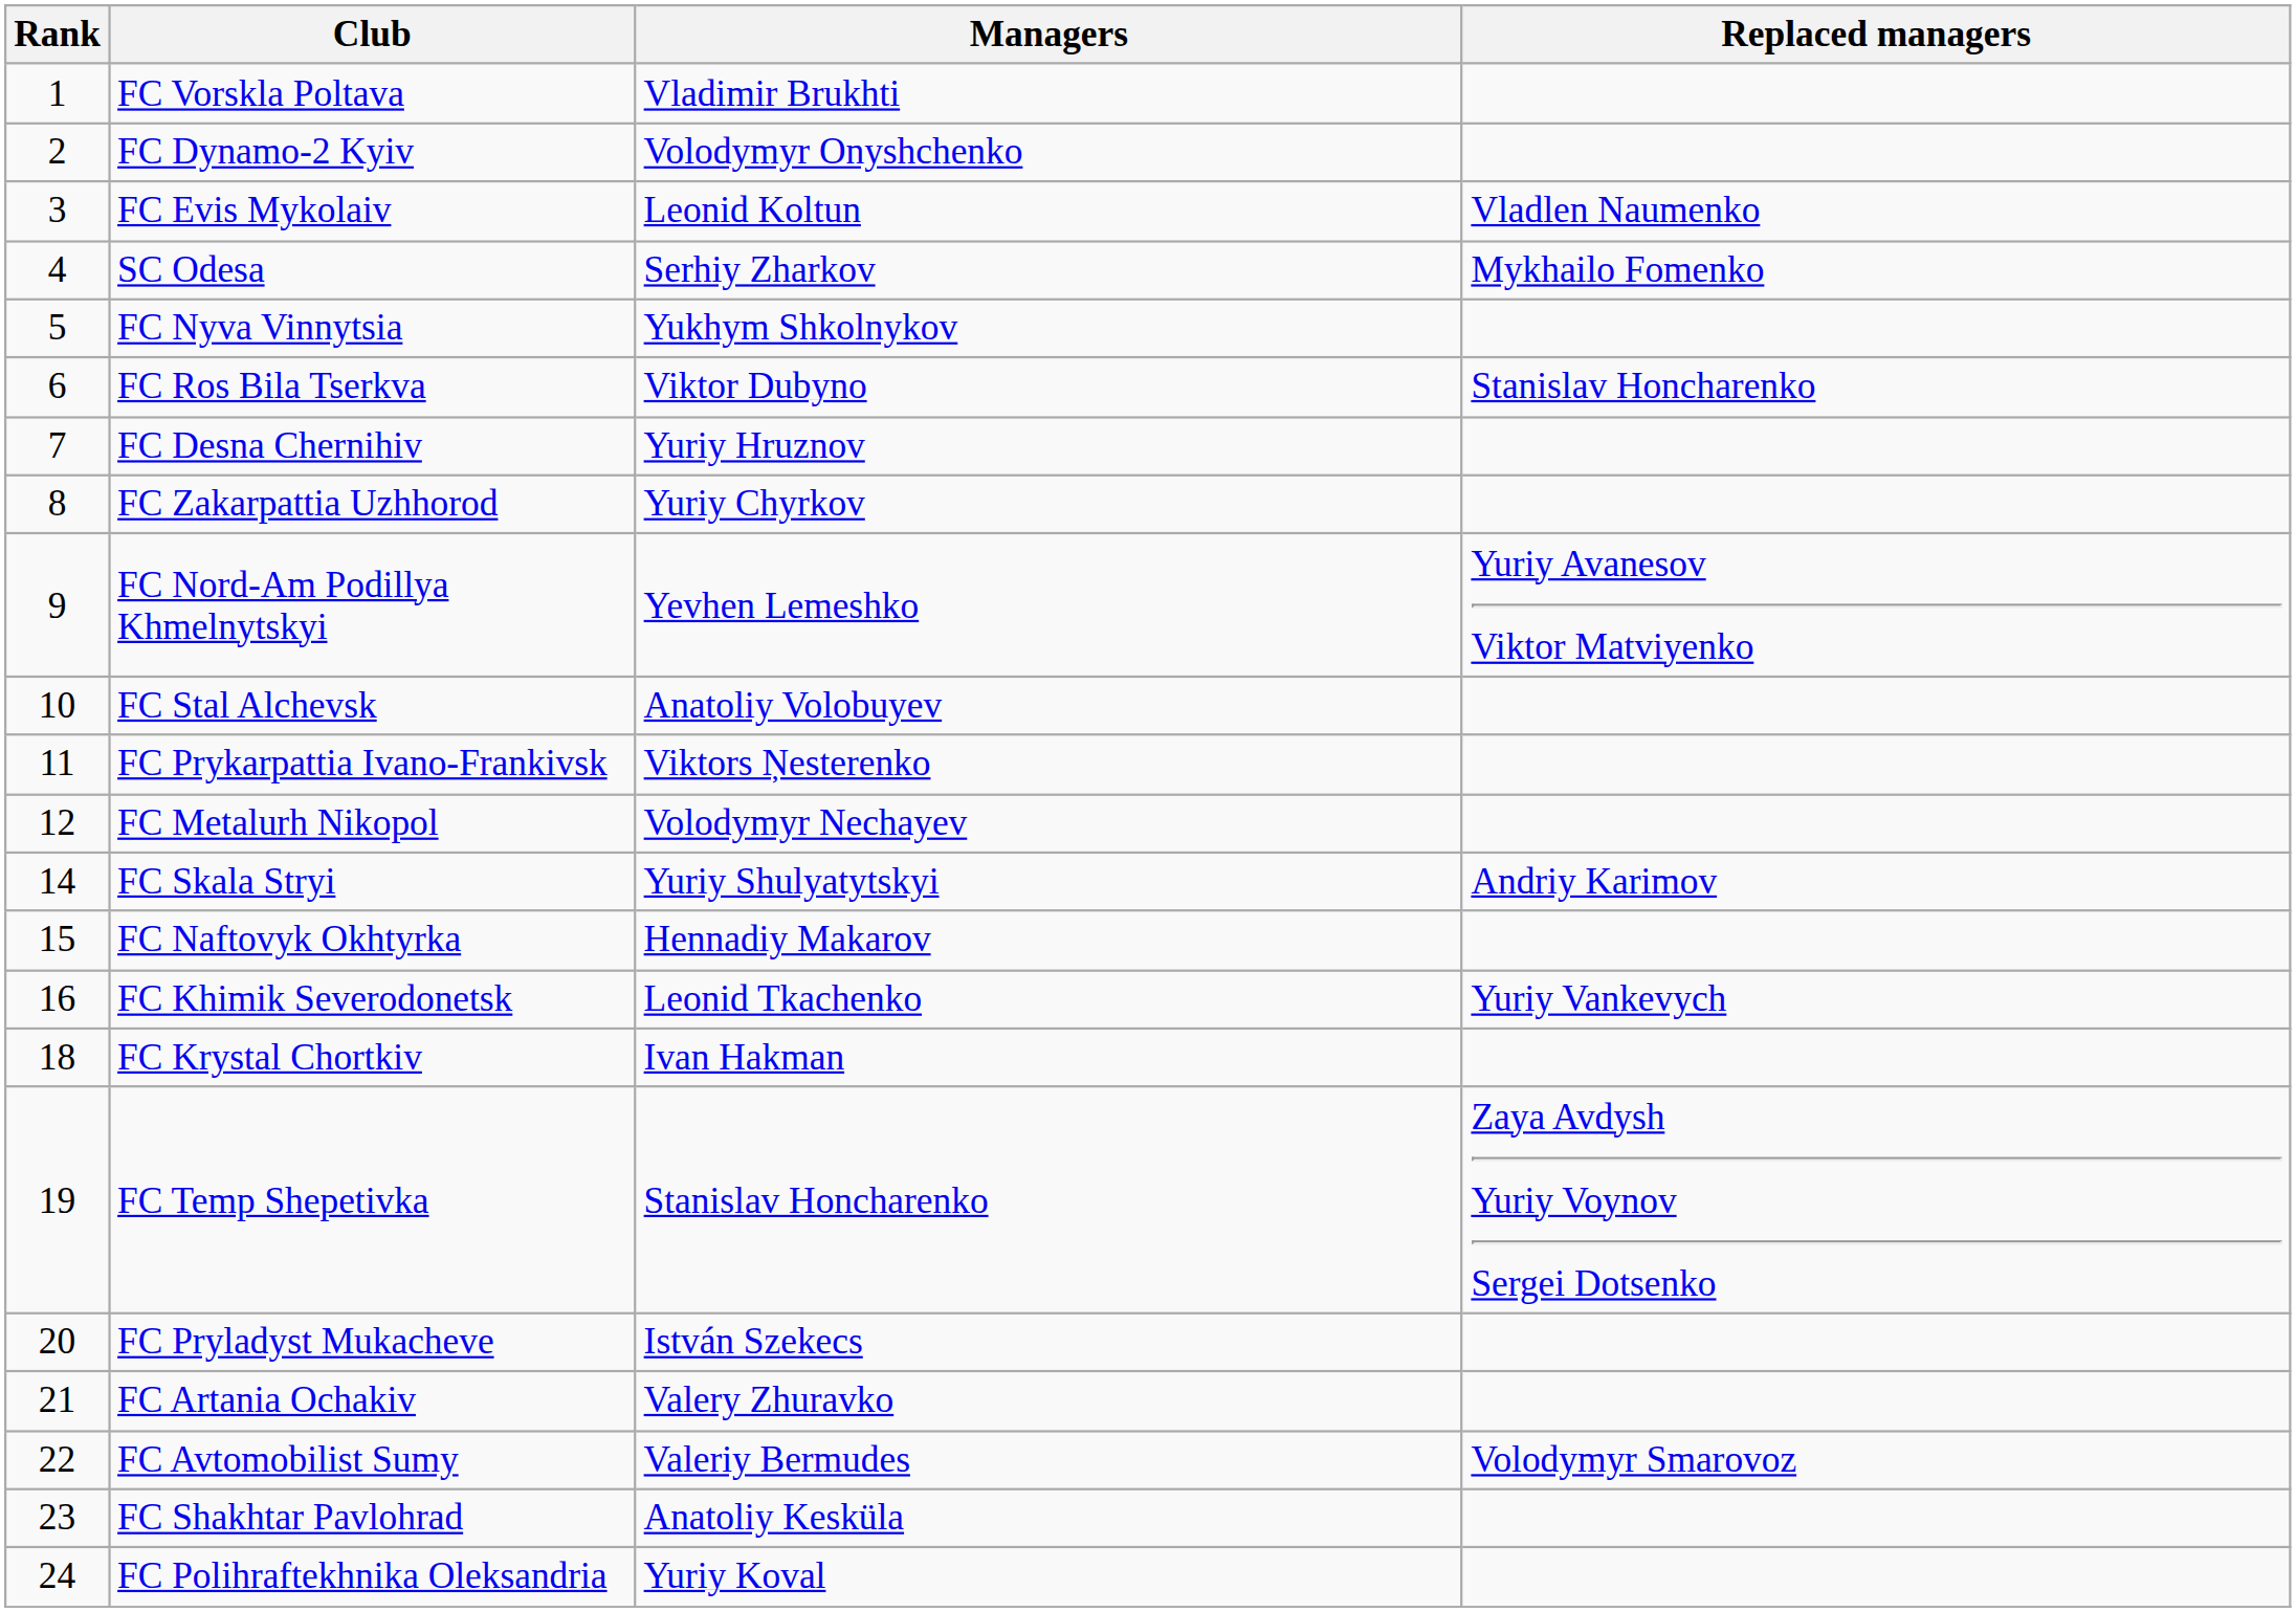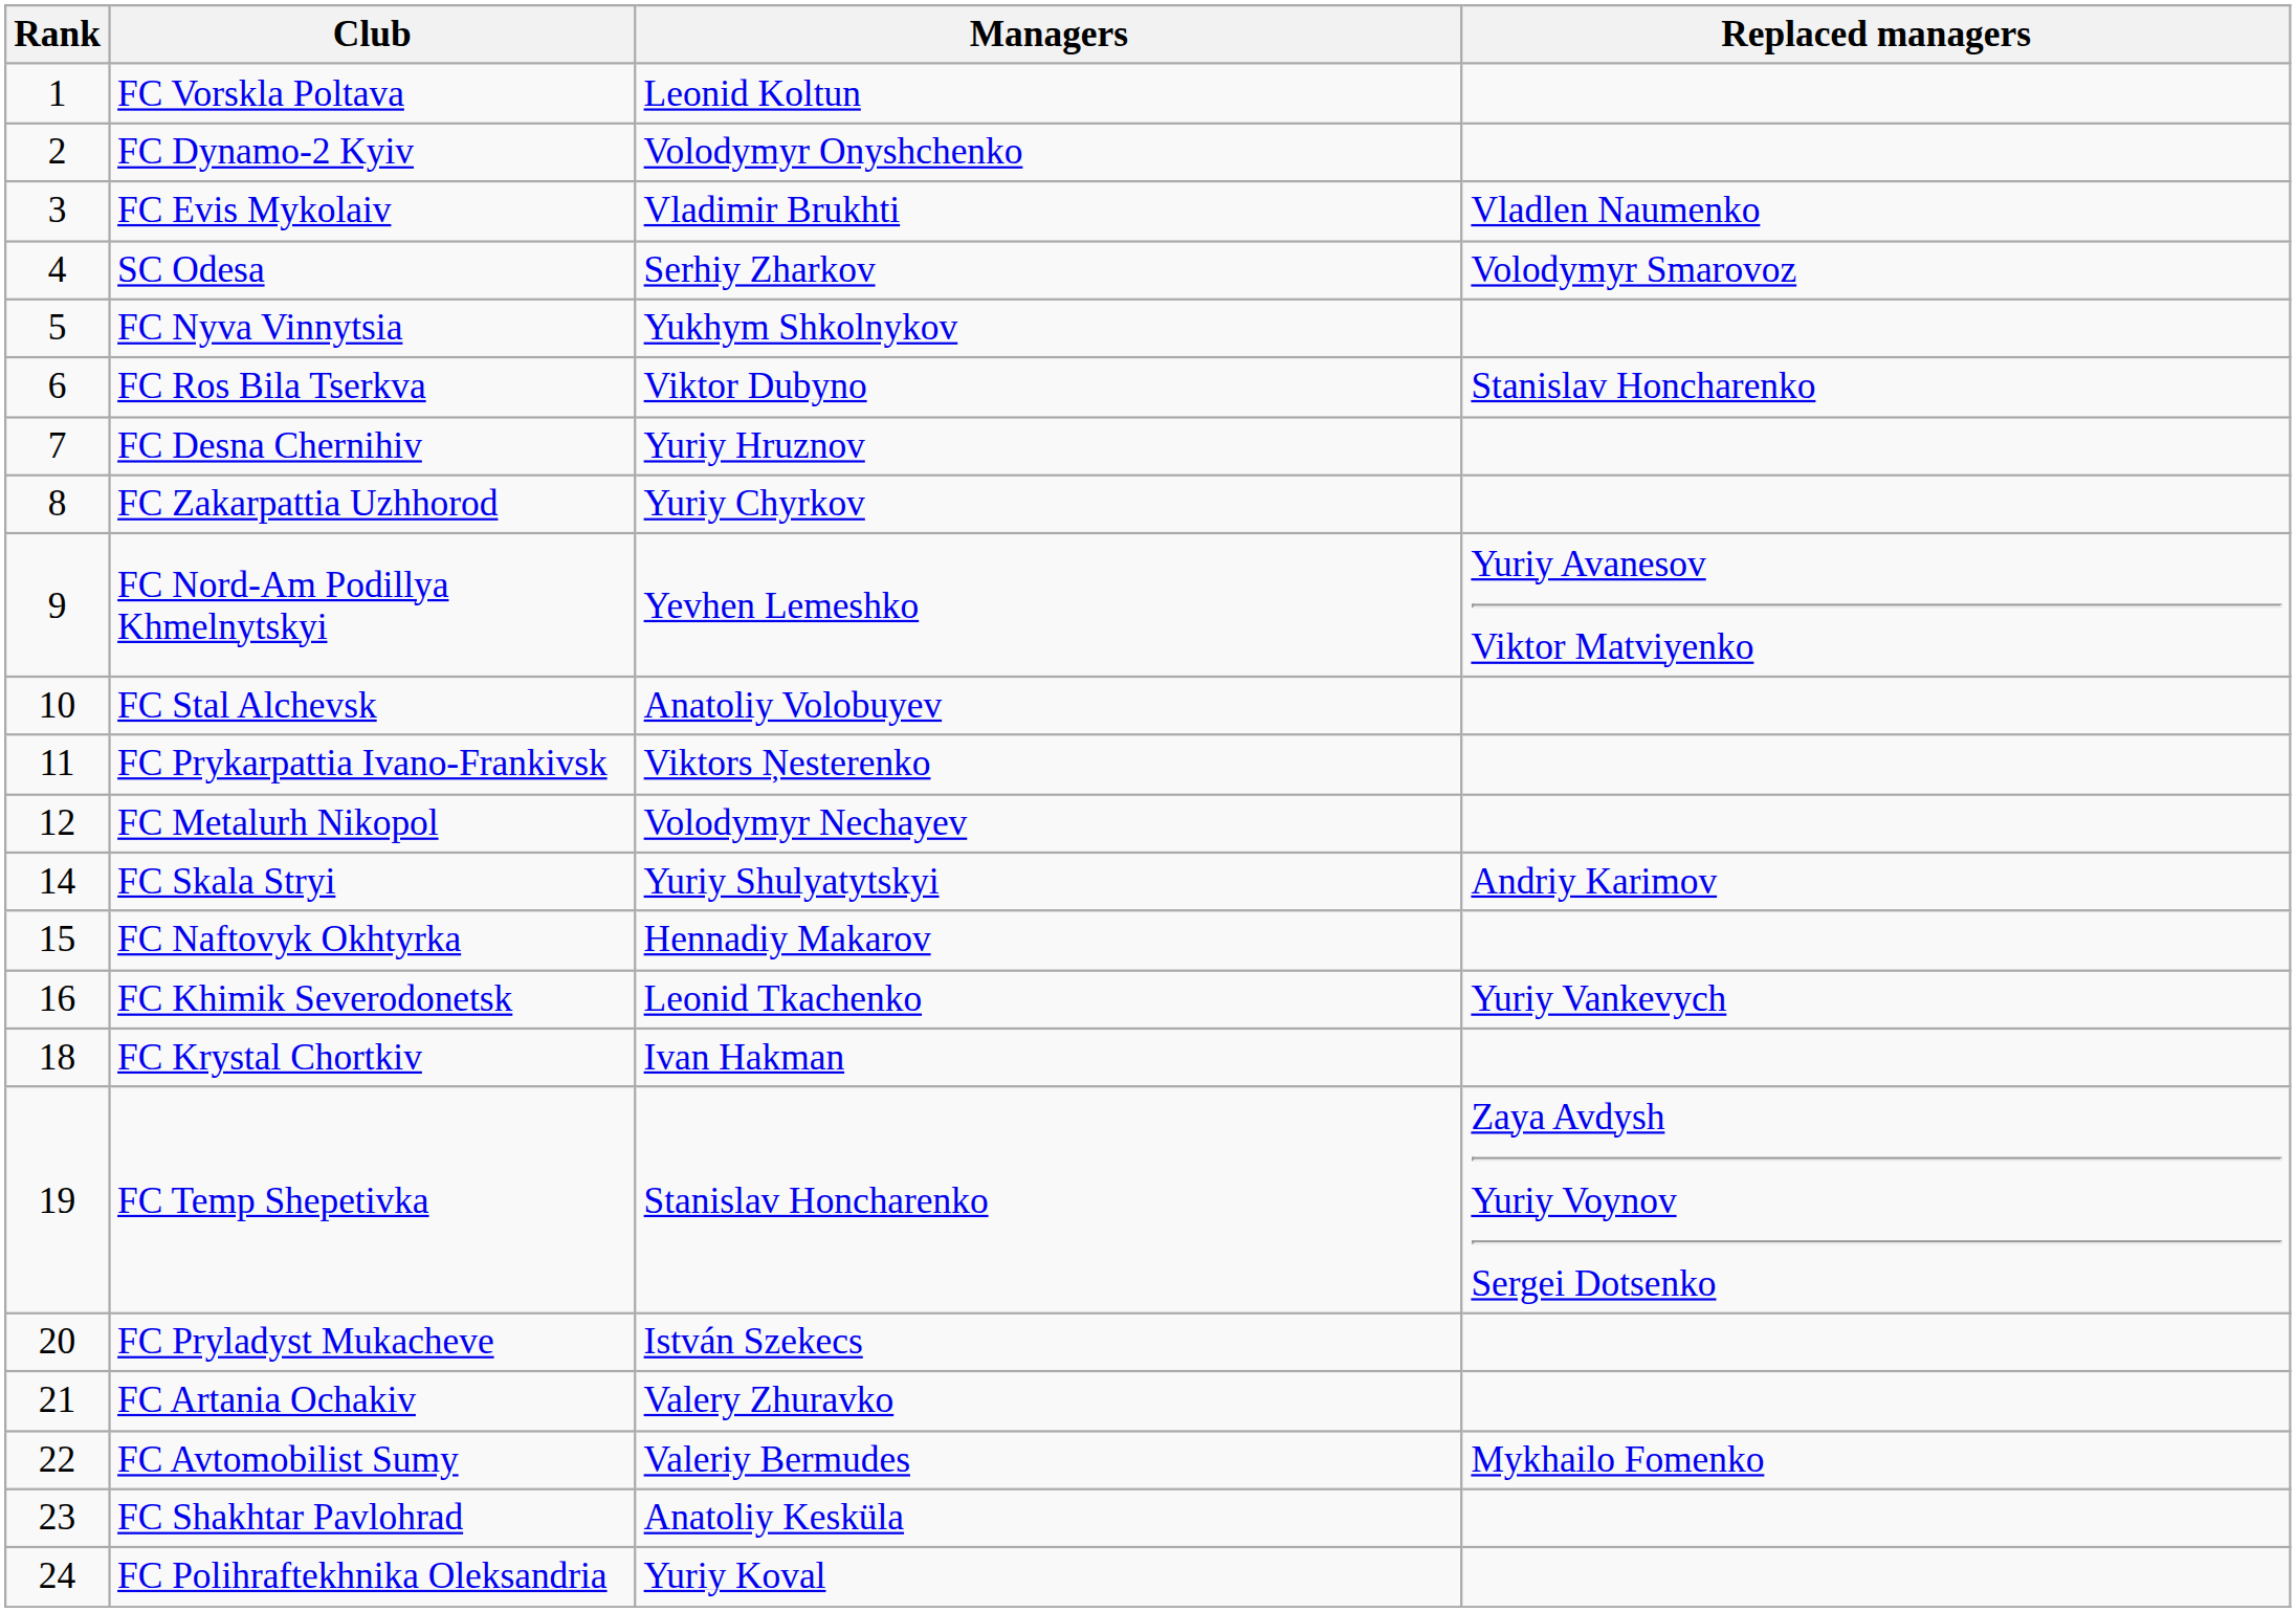FC Vorskla Poltava | Managers: Vladimir Brukhti -> Leonid Koltun
FC Evis Mykolaiv | Managers: Leonid Koltun -> Vladimir Brukhti
SC Odesa | Replaced managers: Mykhailo Fomenko -> Volodymyr Smarovoz
FC Avtomobilist Sumy | Replaced managers: Volodymyr Smarovoz -> Mykhailo Fomenko
